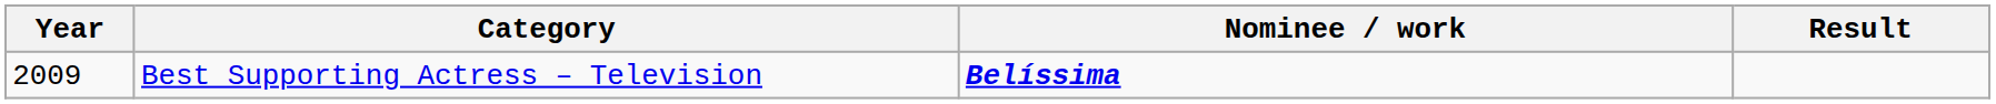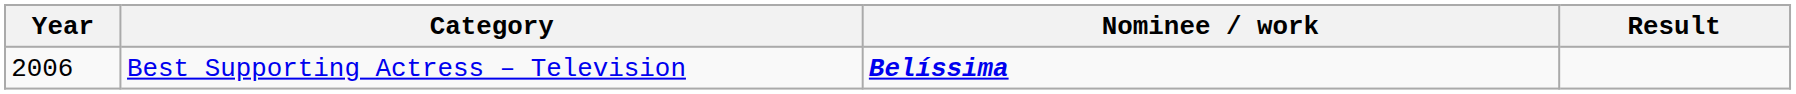Best Supporting Actress – Television | Year: 2009 -> 2006
